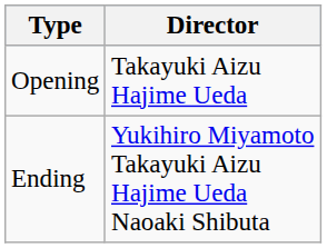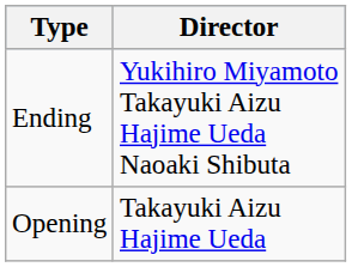rows swapped: Opening <-> Ending
